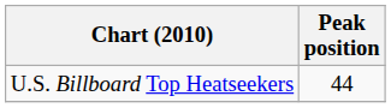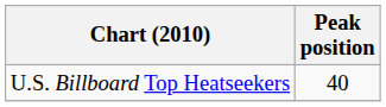U.S. Billboard Top Heatseekers | Peak position: 44 -> 40
